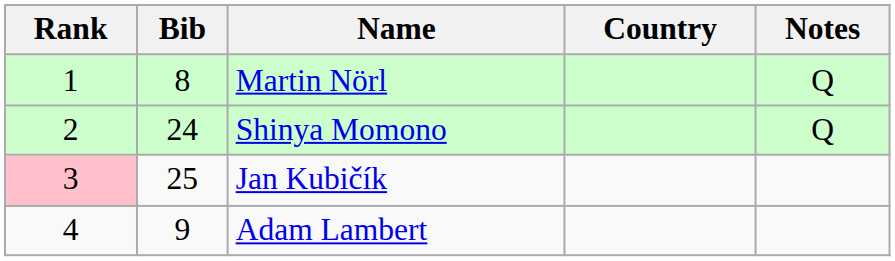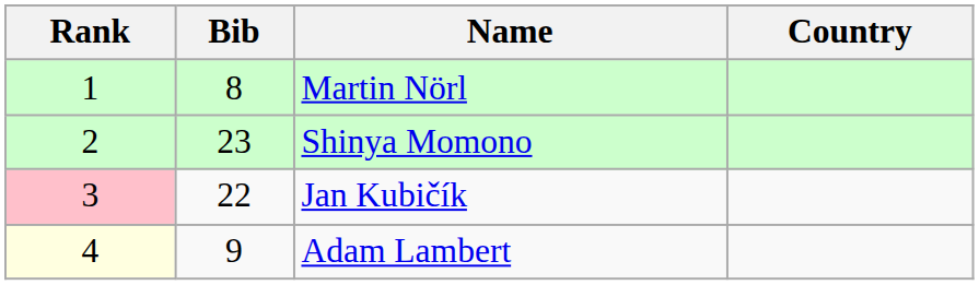- column: Notes | Q | Q
Shinya Momono | Bib: 24 -> 23
Jan Kubičík | Bib: 25 -> 22
Adam Lambert | Rank: no background -> lightyellow background
